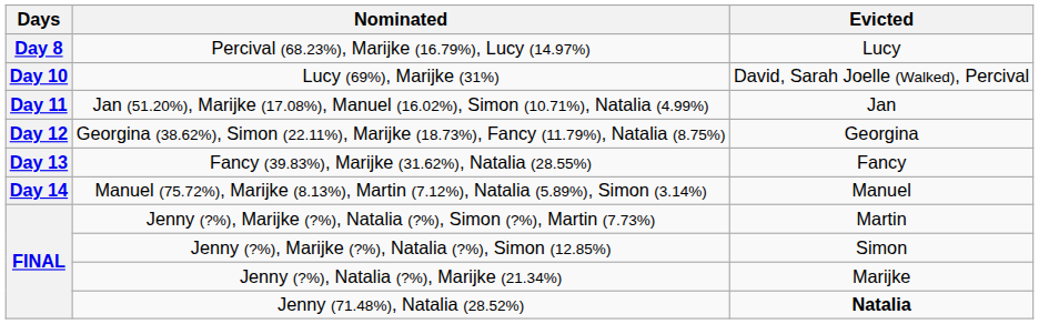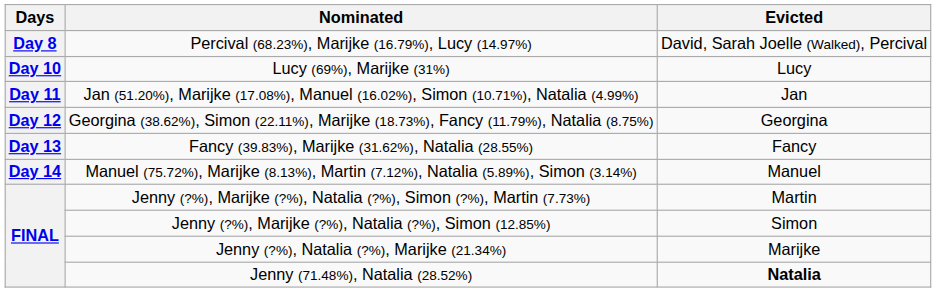Percival (68.23%), Marijke (16.79%), Lucy (14.97%) | Evicted: Lucy -> David, Sarah Joelle (Walked), Percival
Lucy (69%), Marijke (31%) | Evicted: David, Sarah Joelle (Walked), Percival -> Lucy
